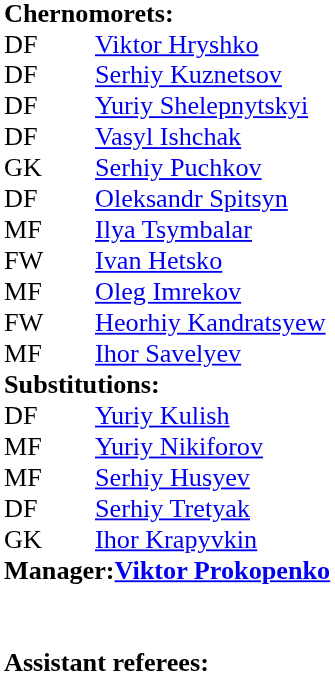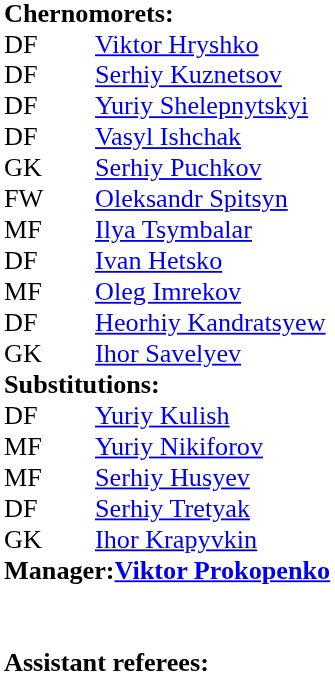Oleksandr Spitsyn | column 1: DF -> FW
Ivan Hetsko | column 1: FW -> DF
Heorhiy Kandratsyew | column 1: FW -> DF
Ihor Savelyev | column 1: MF -> GK
